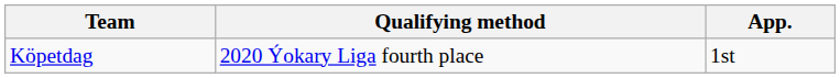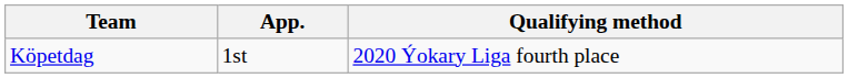columns swapped: Qualifying method <-> App.
